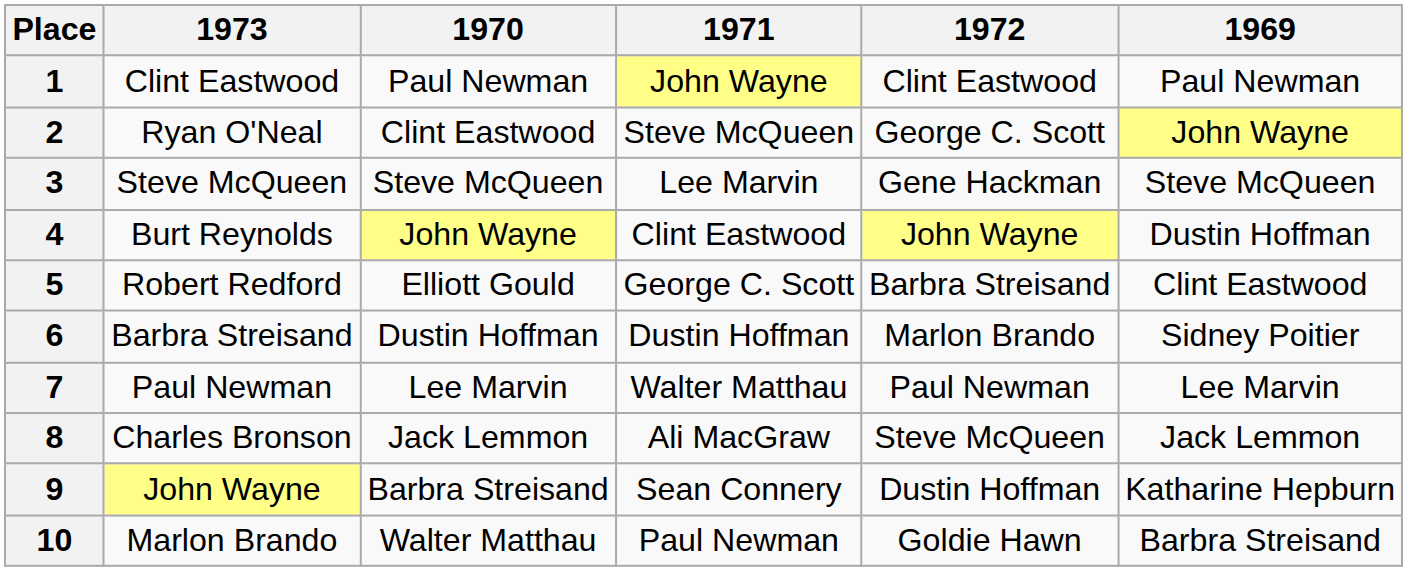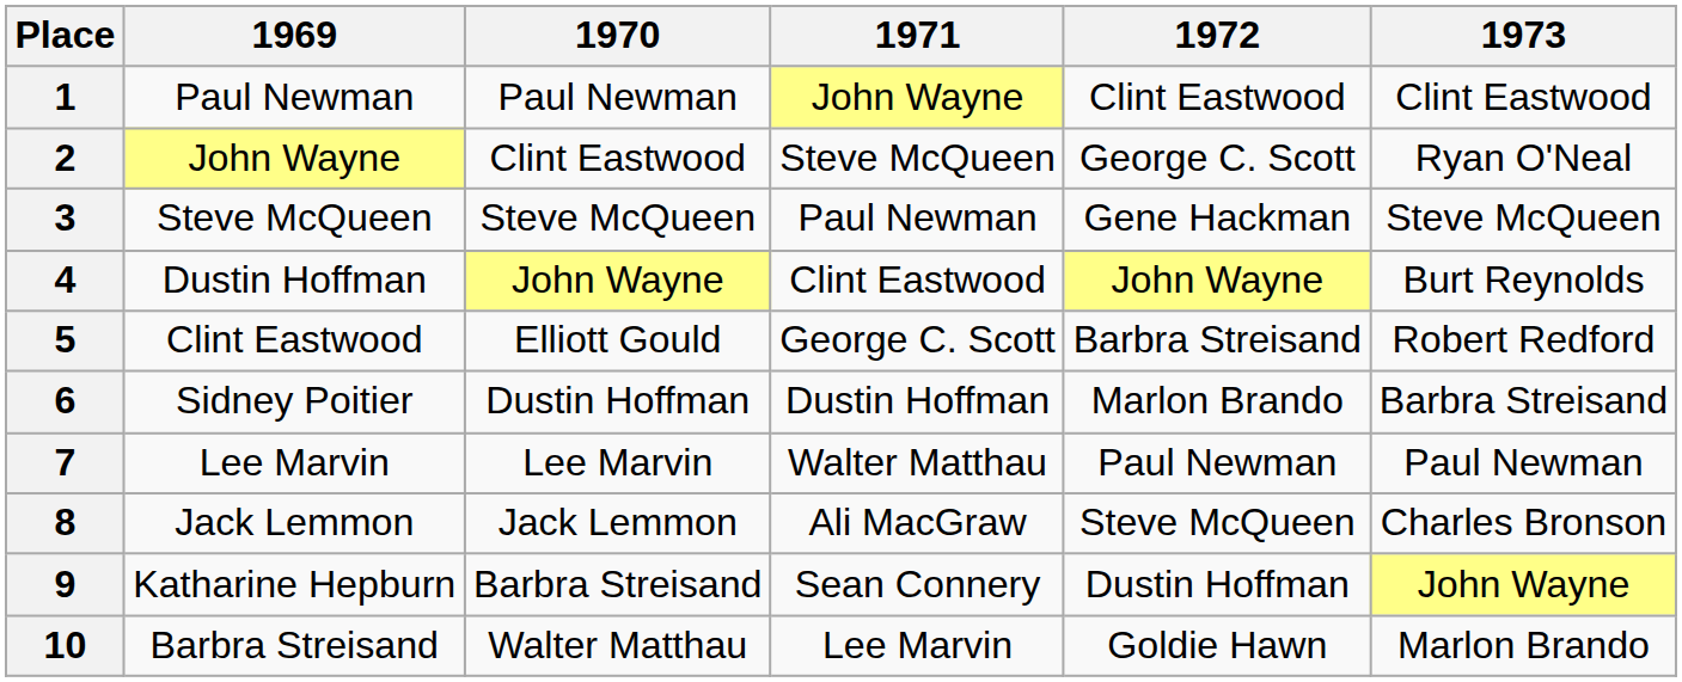columns swapped: 1969 <-> 1973
3 | 1971: Lee Marvin -> Paul Newman
10 | 1971: Paul Newman -> Lee Marvin
